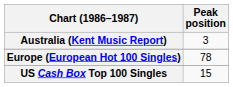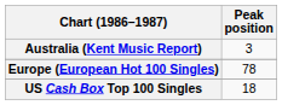US Cash Box Top 100 Singles | Peak position: 15 -> 18
